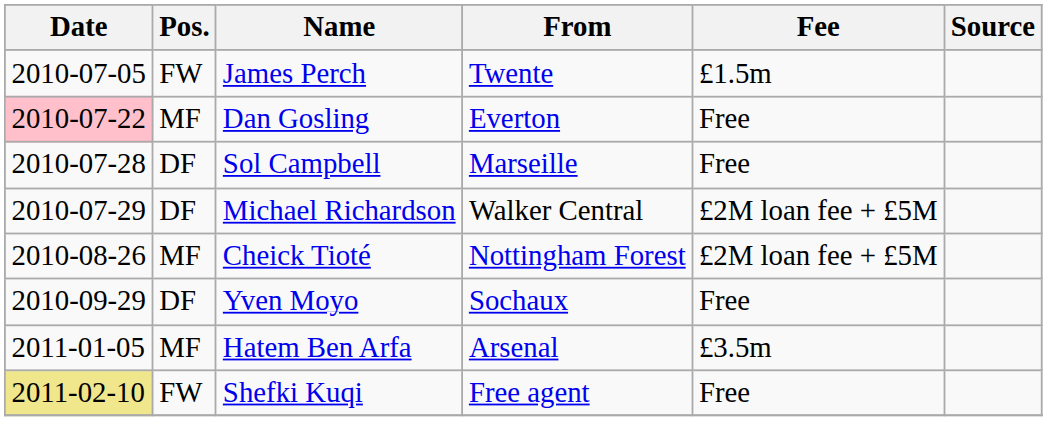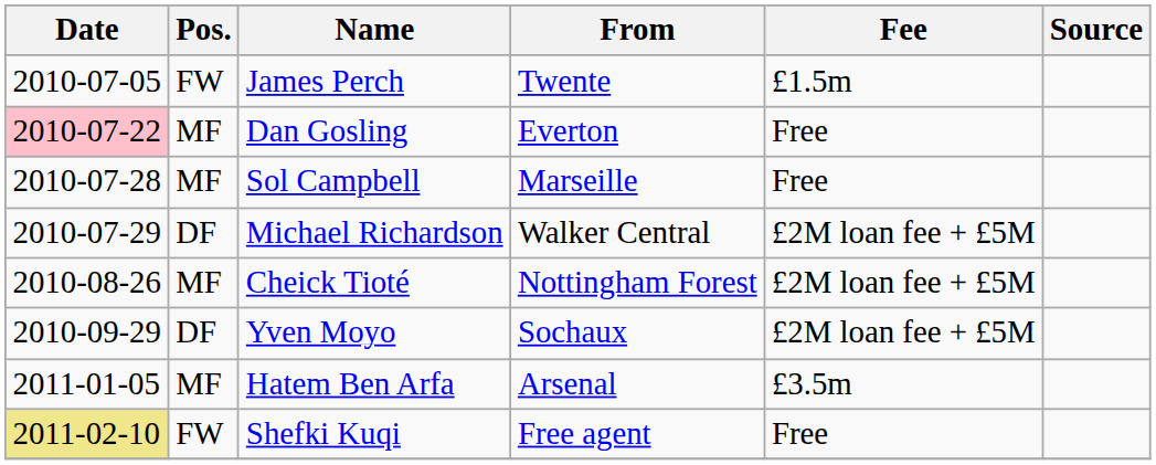Sol Campbell | Pos.: DF -> MF
Yven Moyo | Fee: Free -> £2M loan fee + £5M
